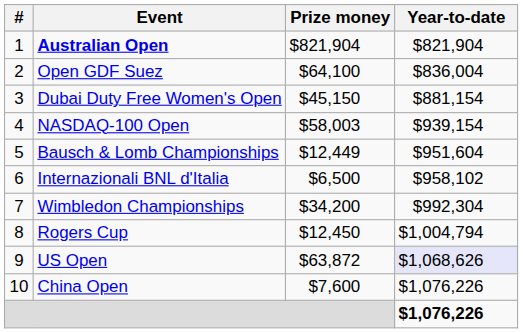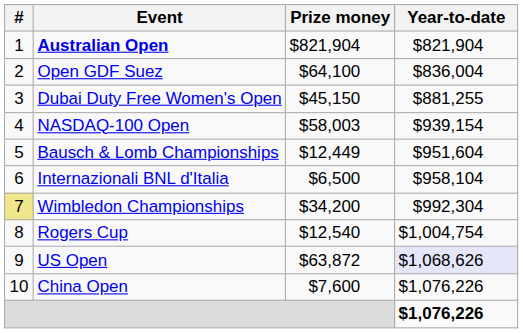Dubai Duty Free Women's Open | Year-to-date: $881,154 -> $881,255
Internazionali BNL d'Italia | Year-to-date: $958,102 -> $958,104
Wimbledon Championships | #: no background -> khaki background
Rogers Cup | Prize money: $12,450 -> $12,540
Rogers Cup | Year-to-date: $1,004,794 -> $1,004,754
